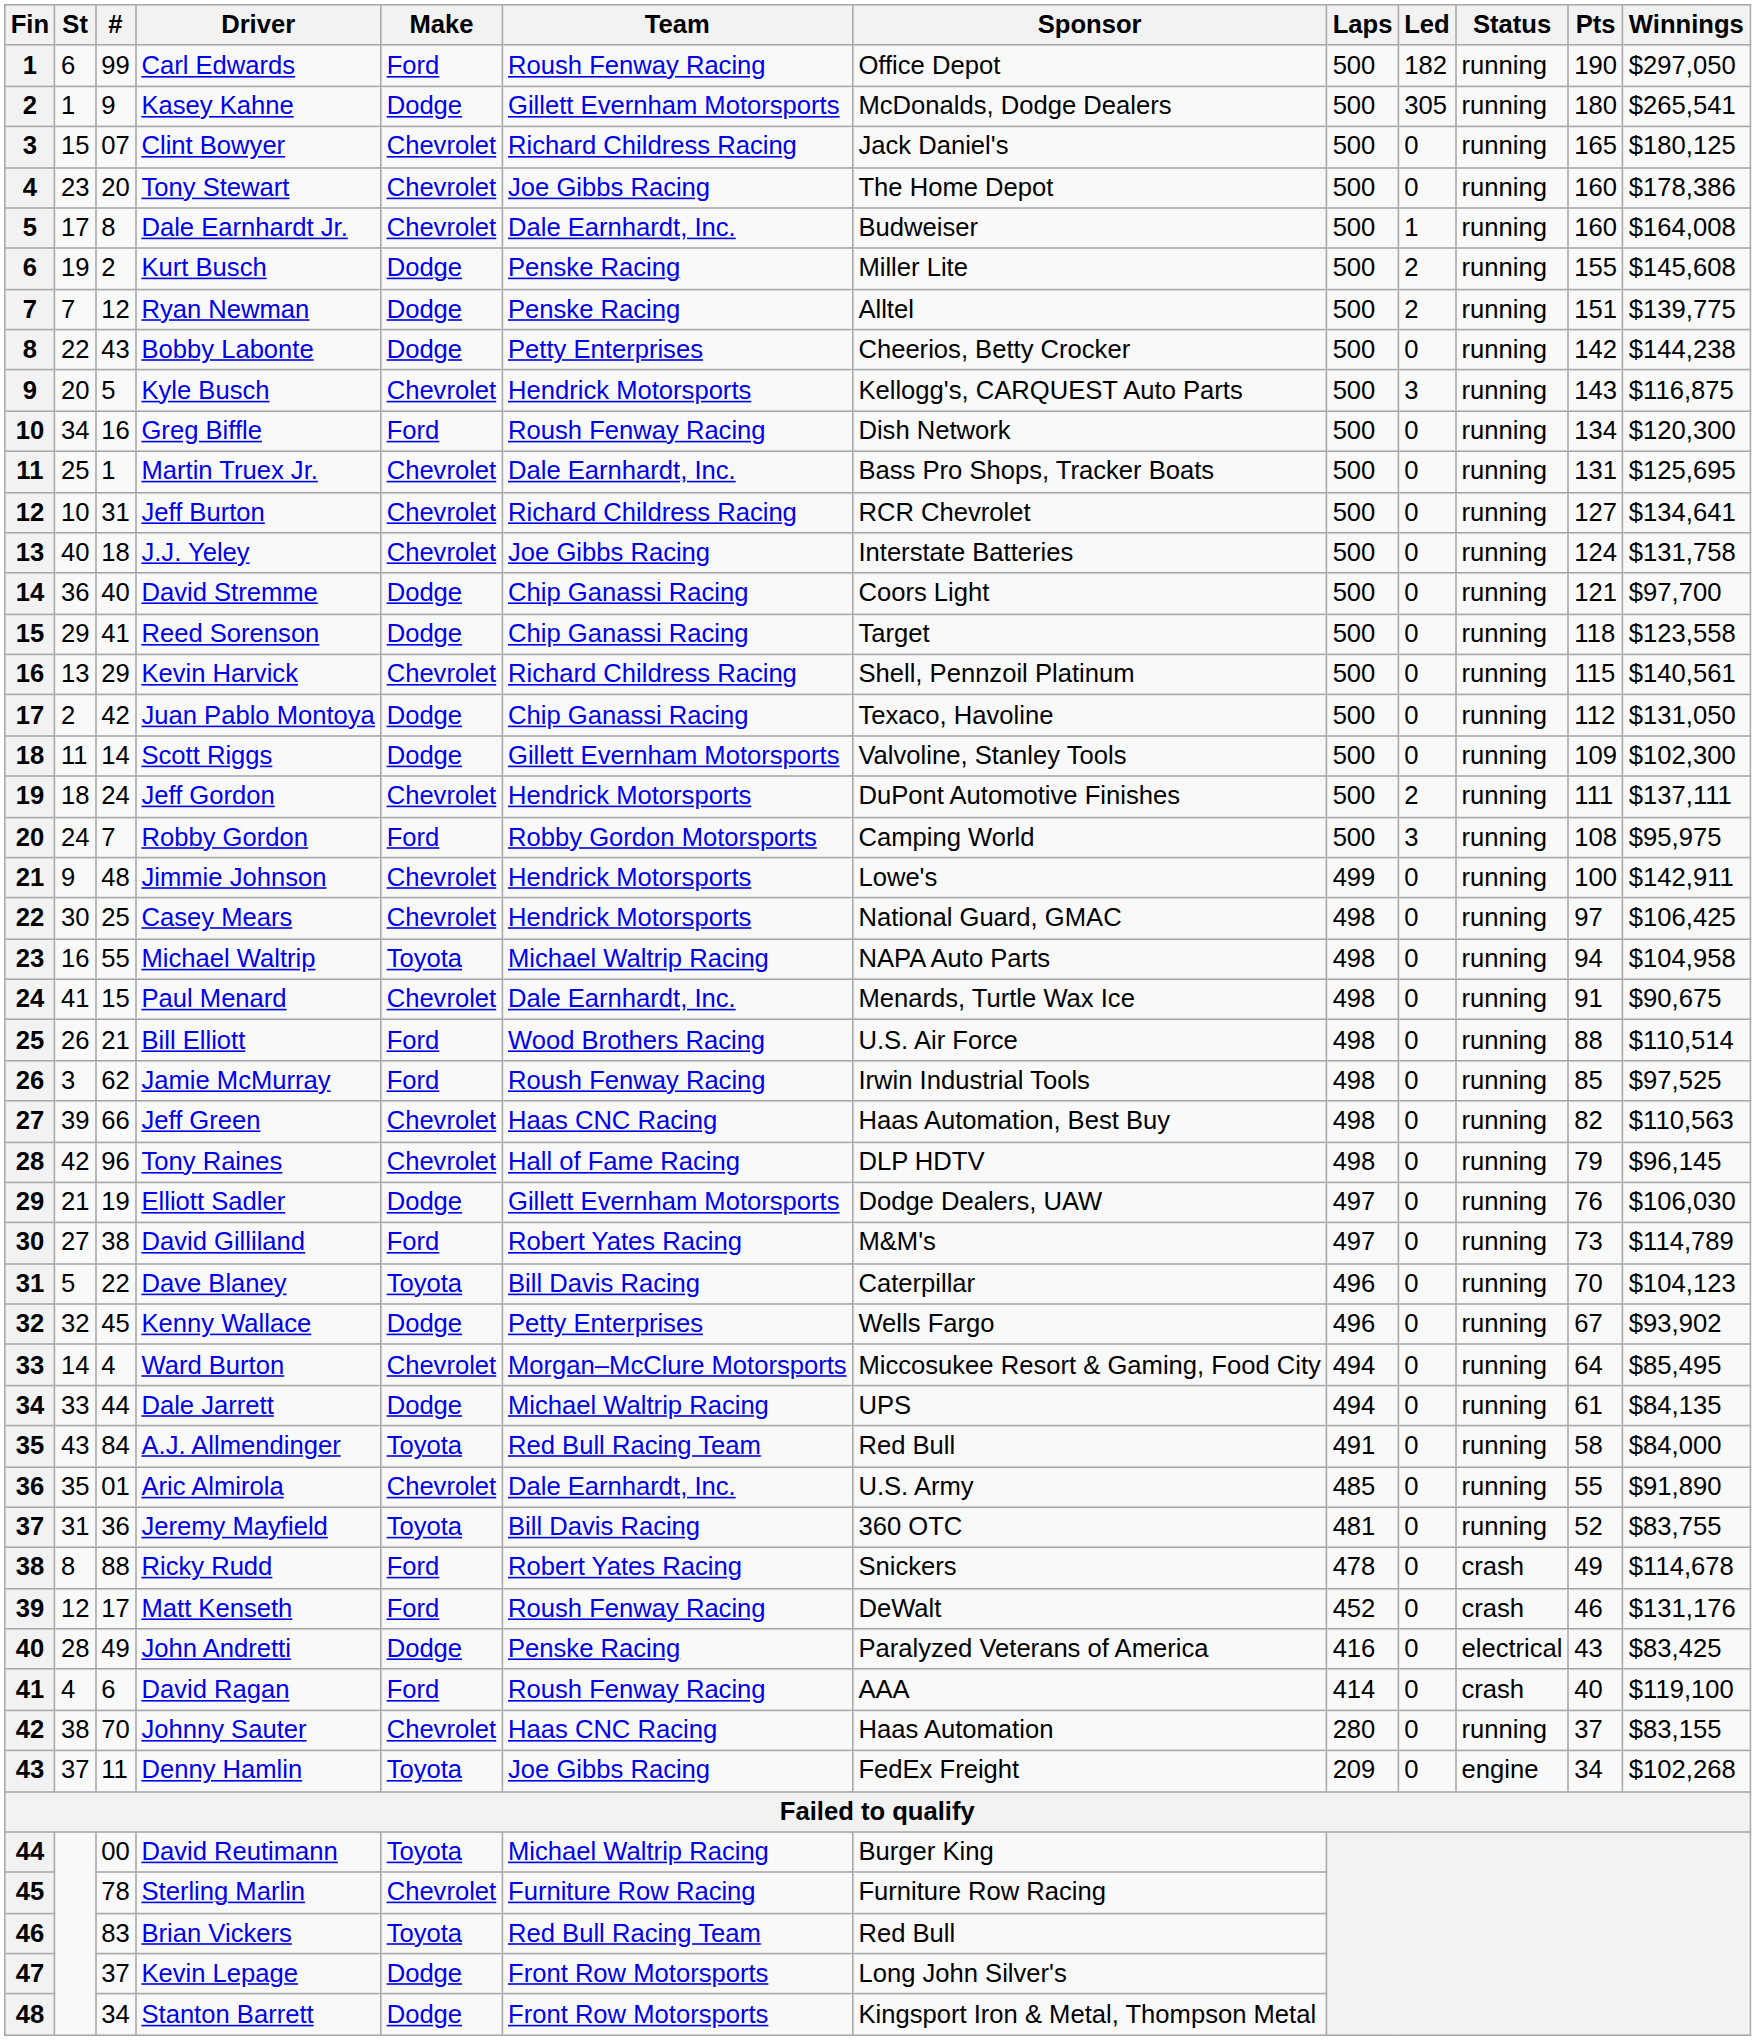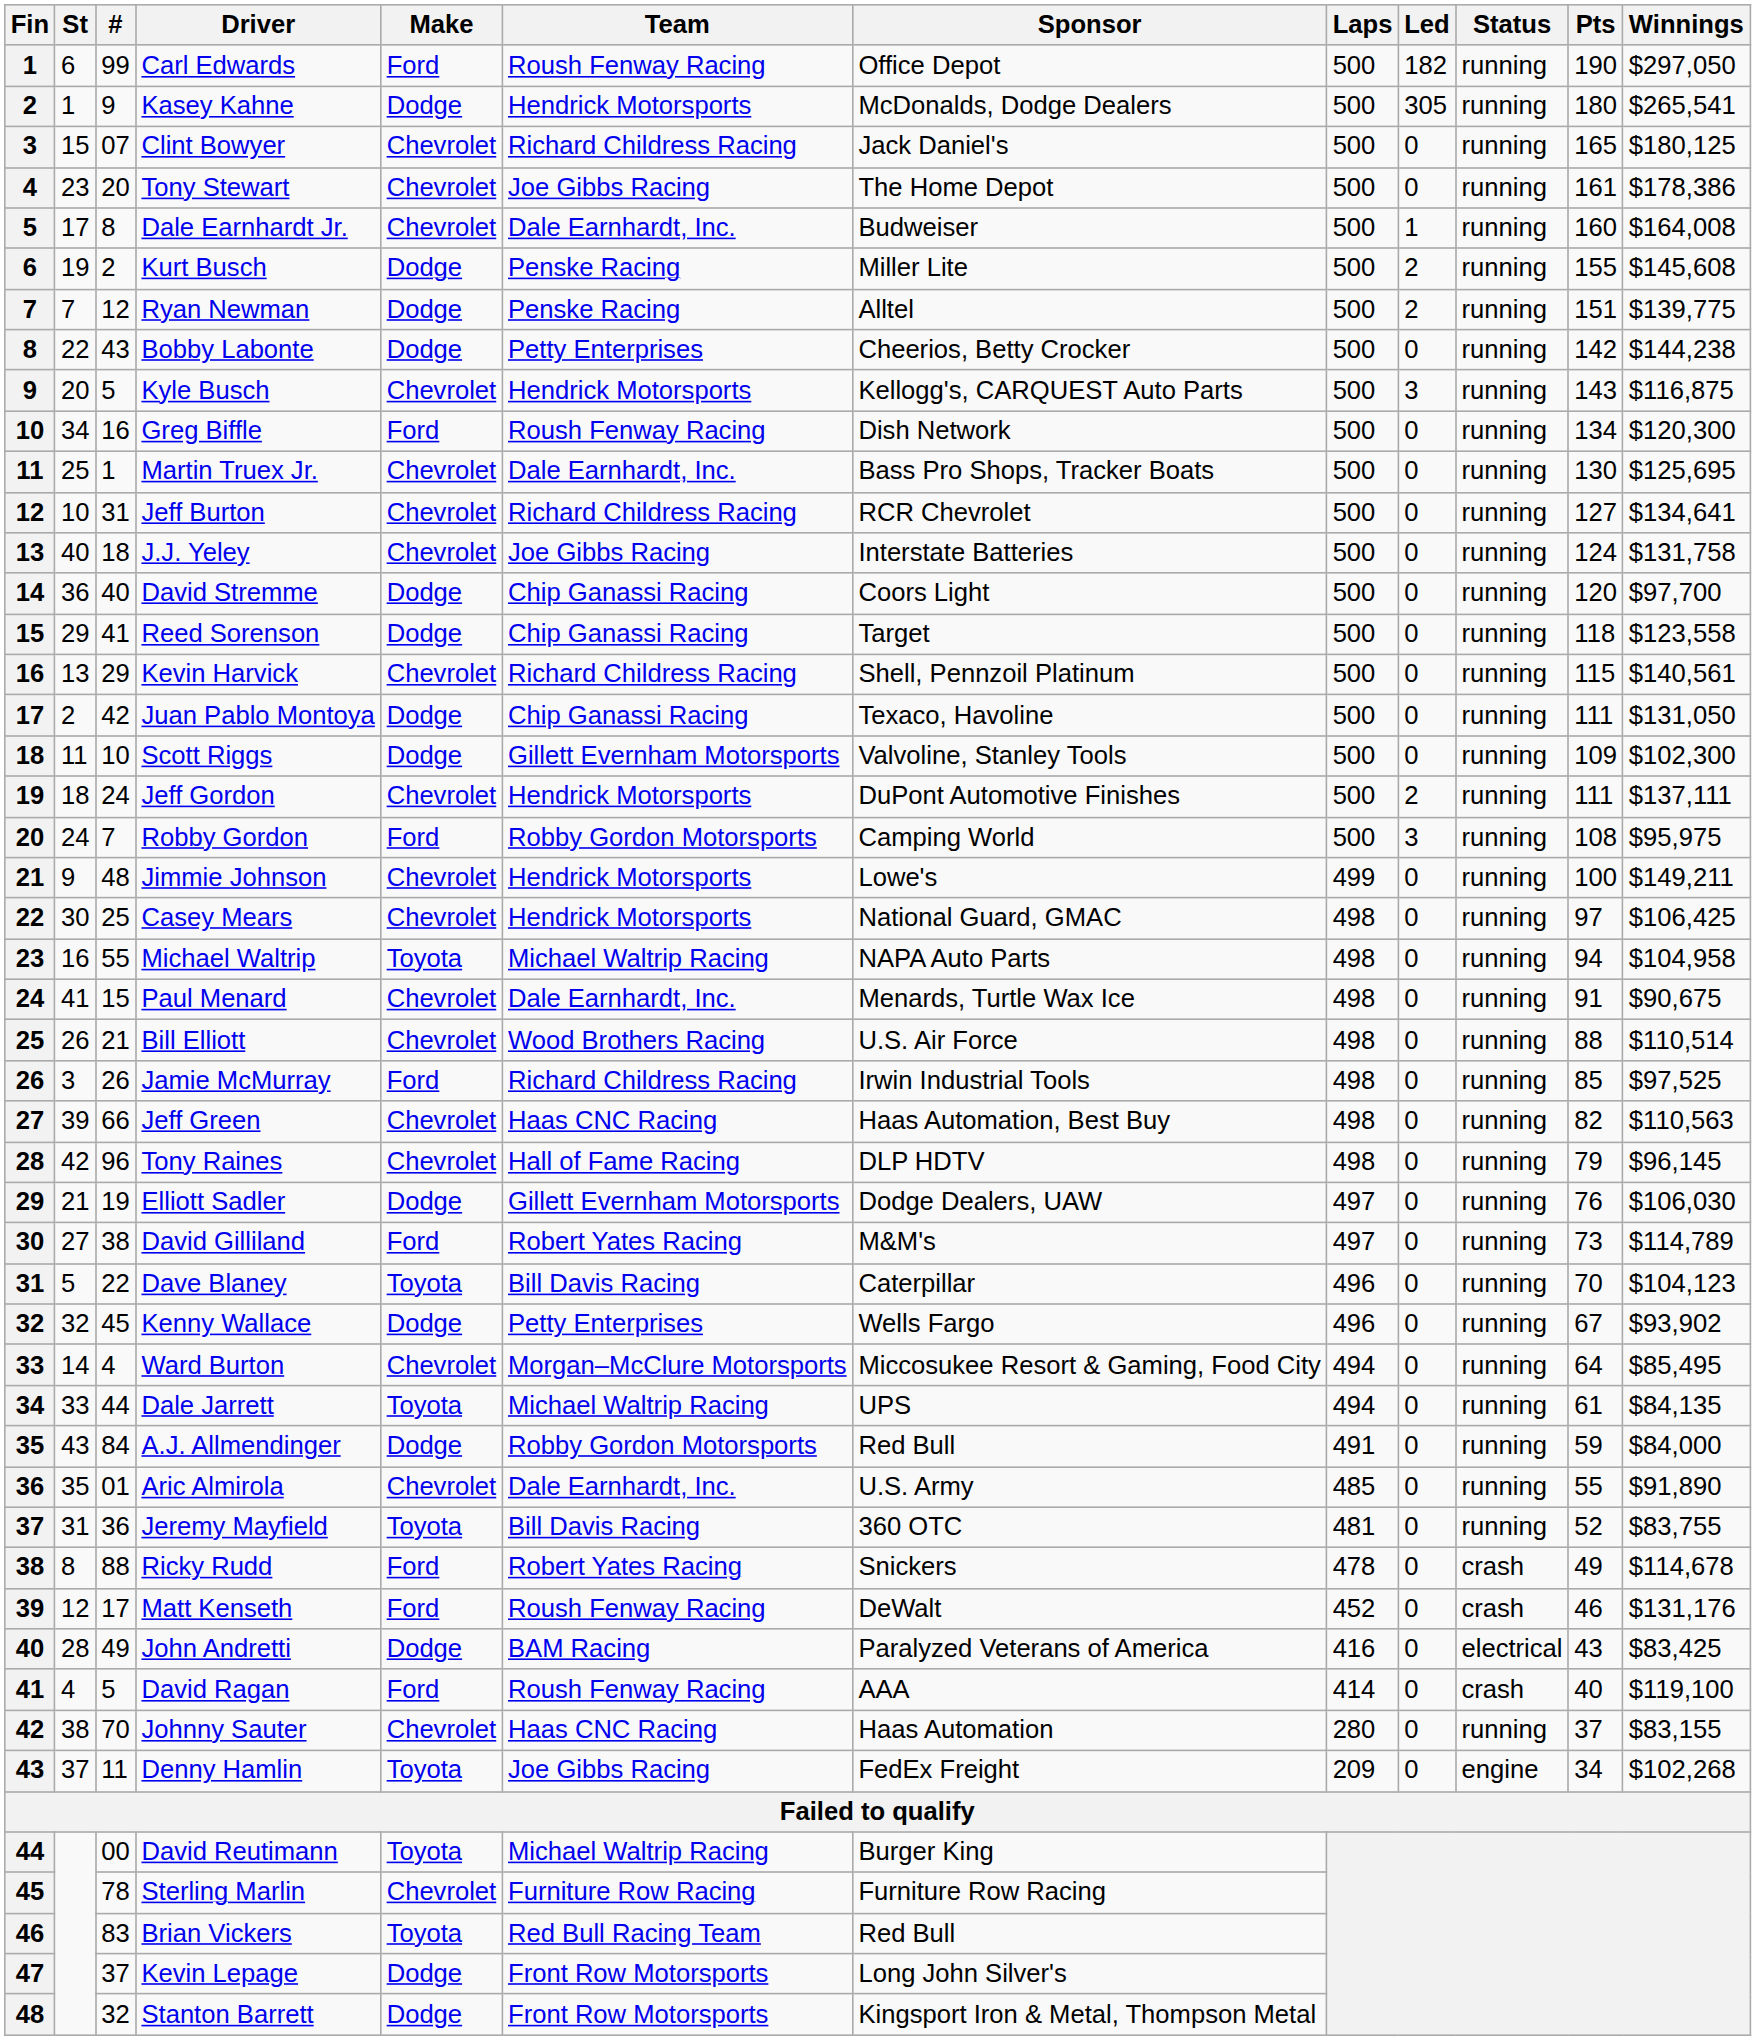Kasey Kahne | Team: Gillett Evernham Motorsports -> Hendrick Motorsports
Tony Stewart | Pts: 160 -> 161
Martin Truex Jr. | Pts: 131 -> 130
David Stremme | Pts: 121 -> 120
Juan Pablo Montoya | Pts: 112 -> 111
Scott Riggs | #: 14 -> 10
Jimmie Johnson | Winnings: $142,911 -> $149,211
Bill Elliott | Make: Ford -> Chevrolet
Jamie McMurray | #: 62 -> 26
Jamie McMurray | Team: Roush Fenway Racing -> Richard Childress Racing
Dale Jarrett | Make: Dodge -> Toyota
A.J. Allmendinger | Make: Toyota -> Dodge
A.J. Allmendinger | Team: Red Bull Racing Team -> Robby Gordon Motorsports
A.J. Allmendinger | Pts: 58 -> 59
John Andretti | Team: Penske Racing -> BAM Racing
David Ragan | #: 6 -> 5
Stanton Barrett | #: 34 -> 32
